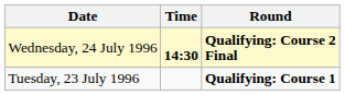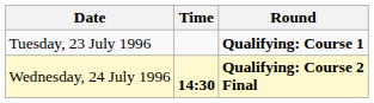rows swapped: Tuesday, 23 July 1996 <-> Wednesday, 24 July 1996
